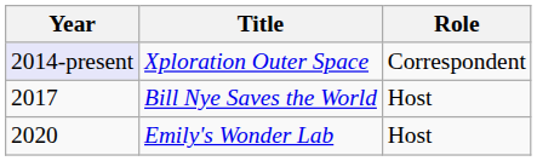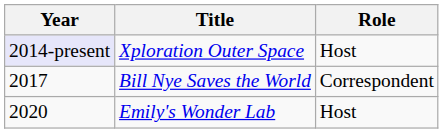Xploration Outer Space | Role: Correspondent -> Host
Bill Nye Saves the World | Role: Host -> Correspondent
